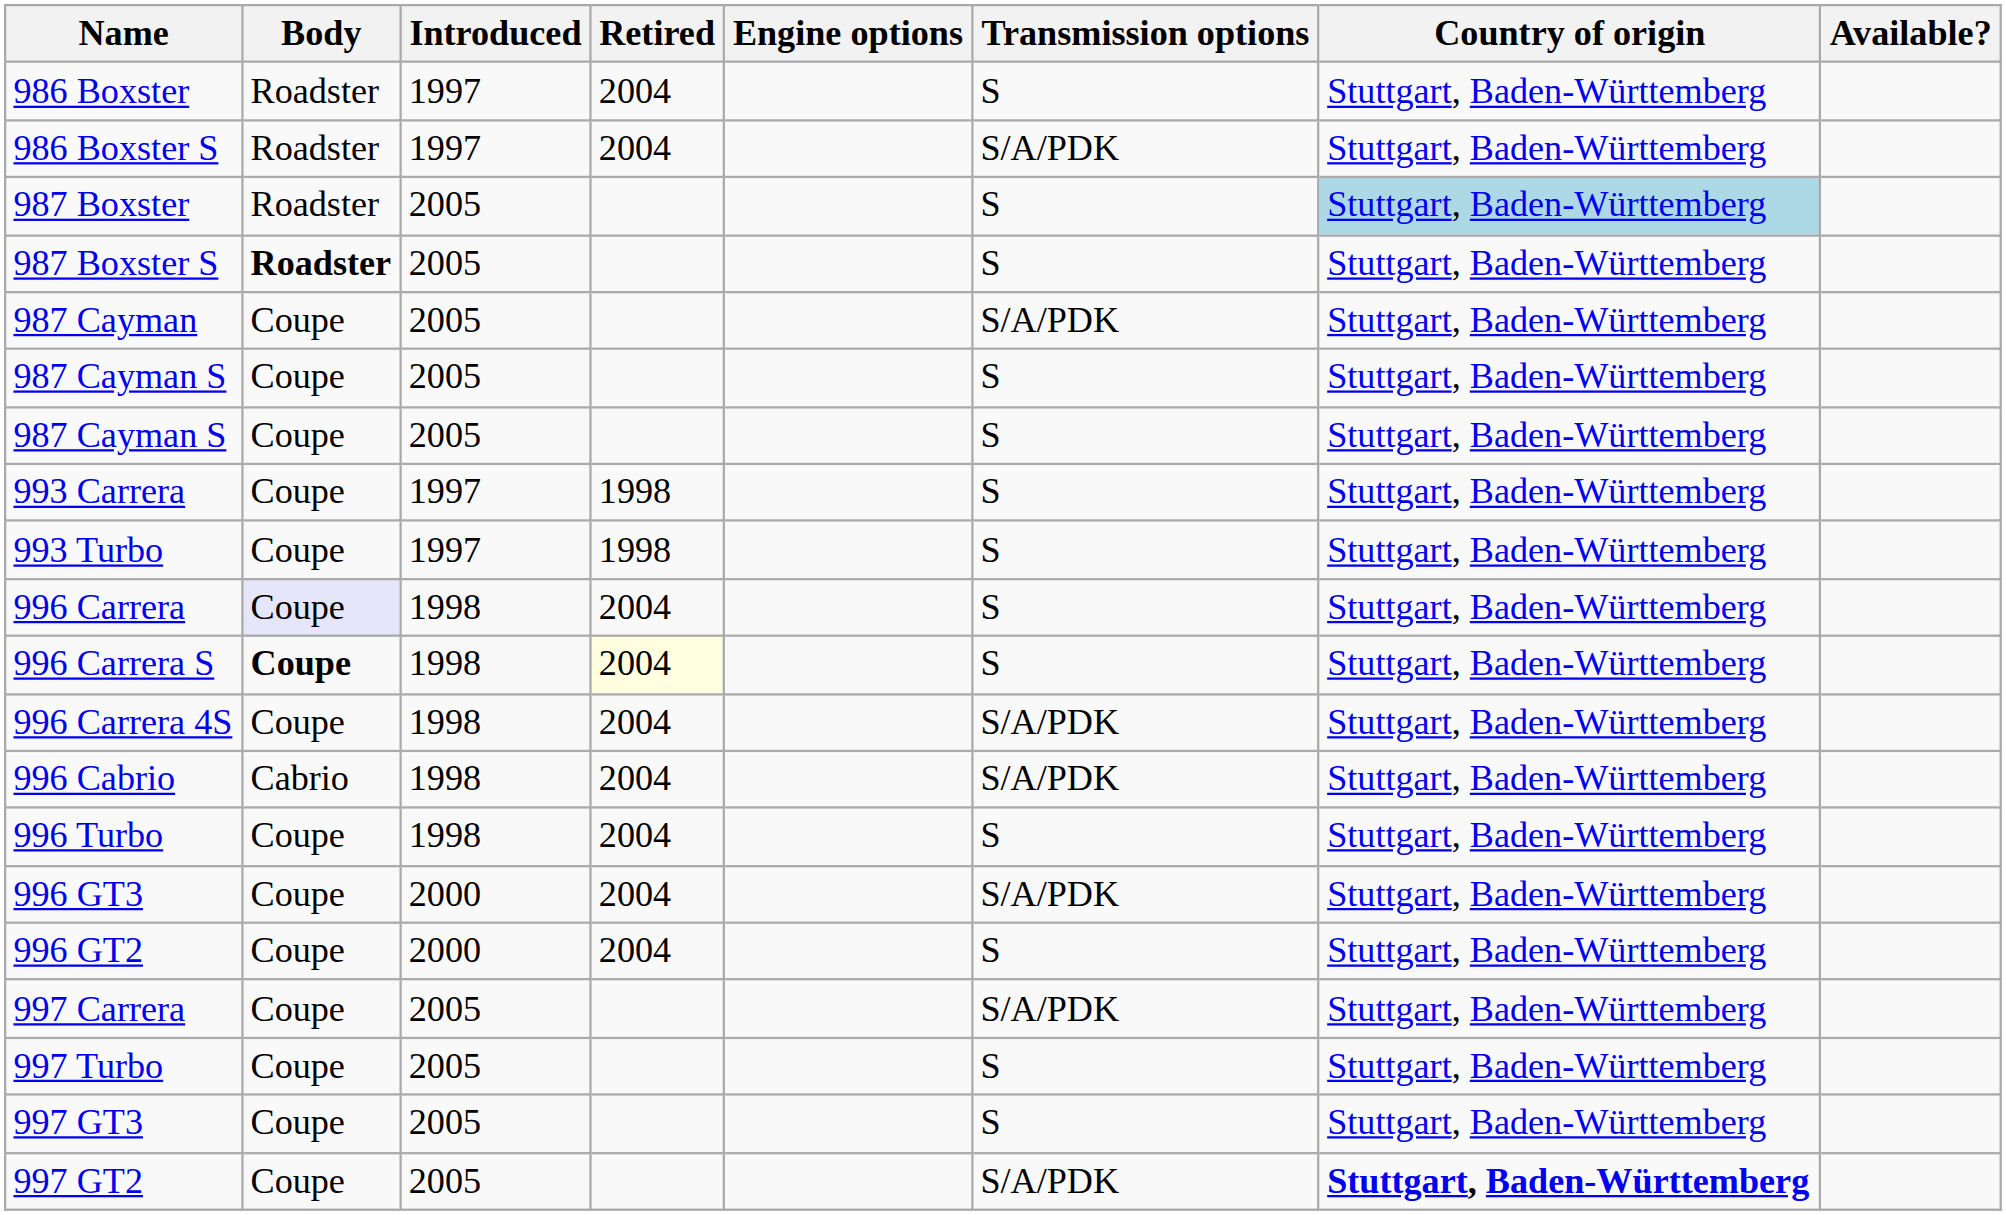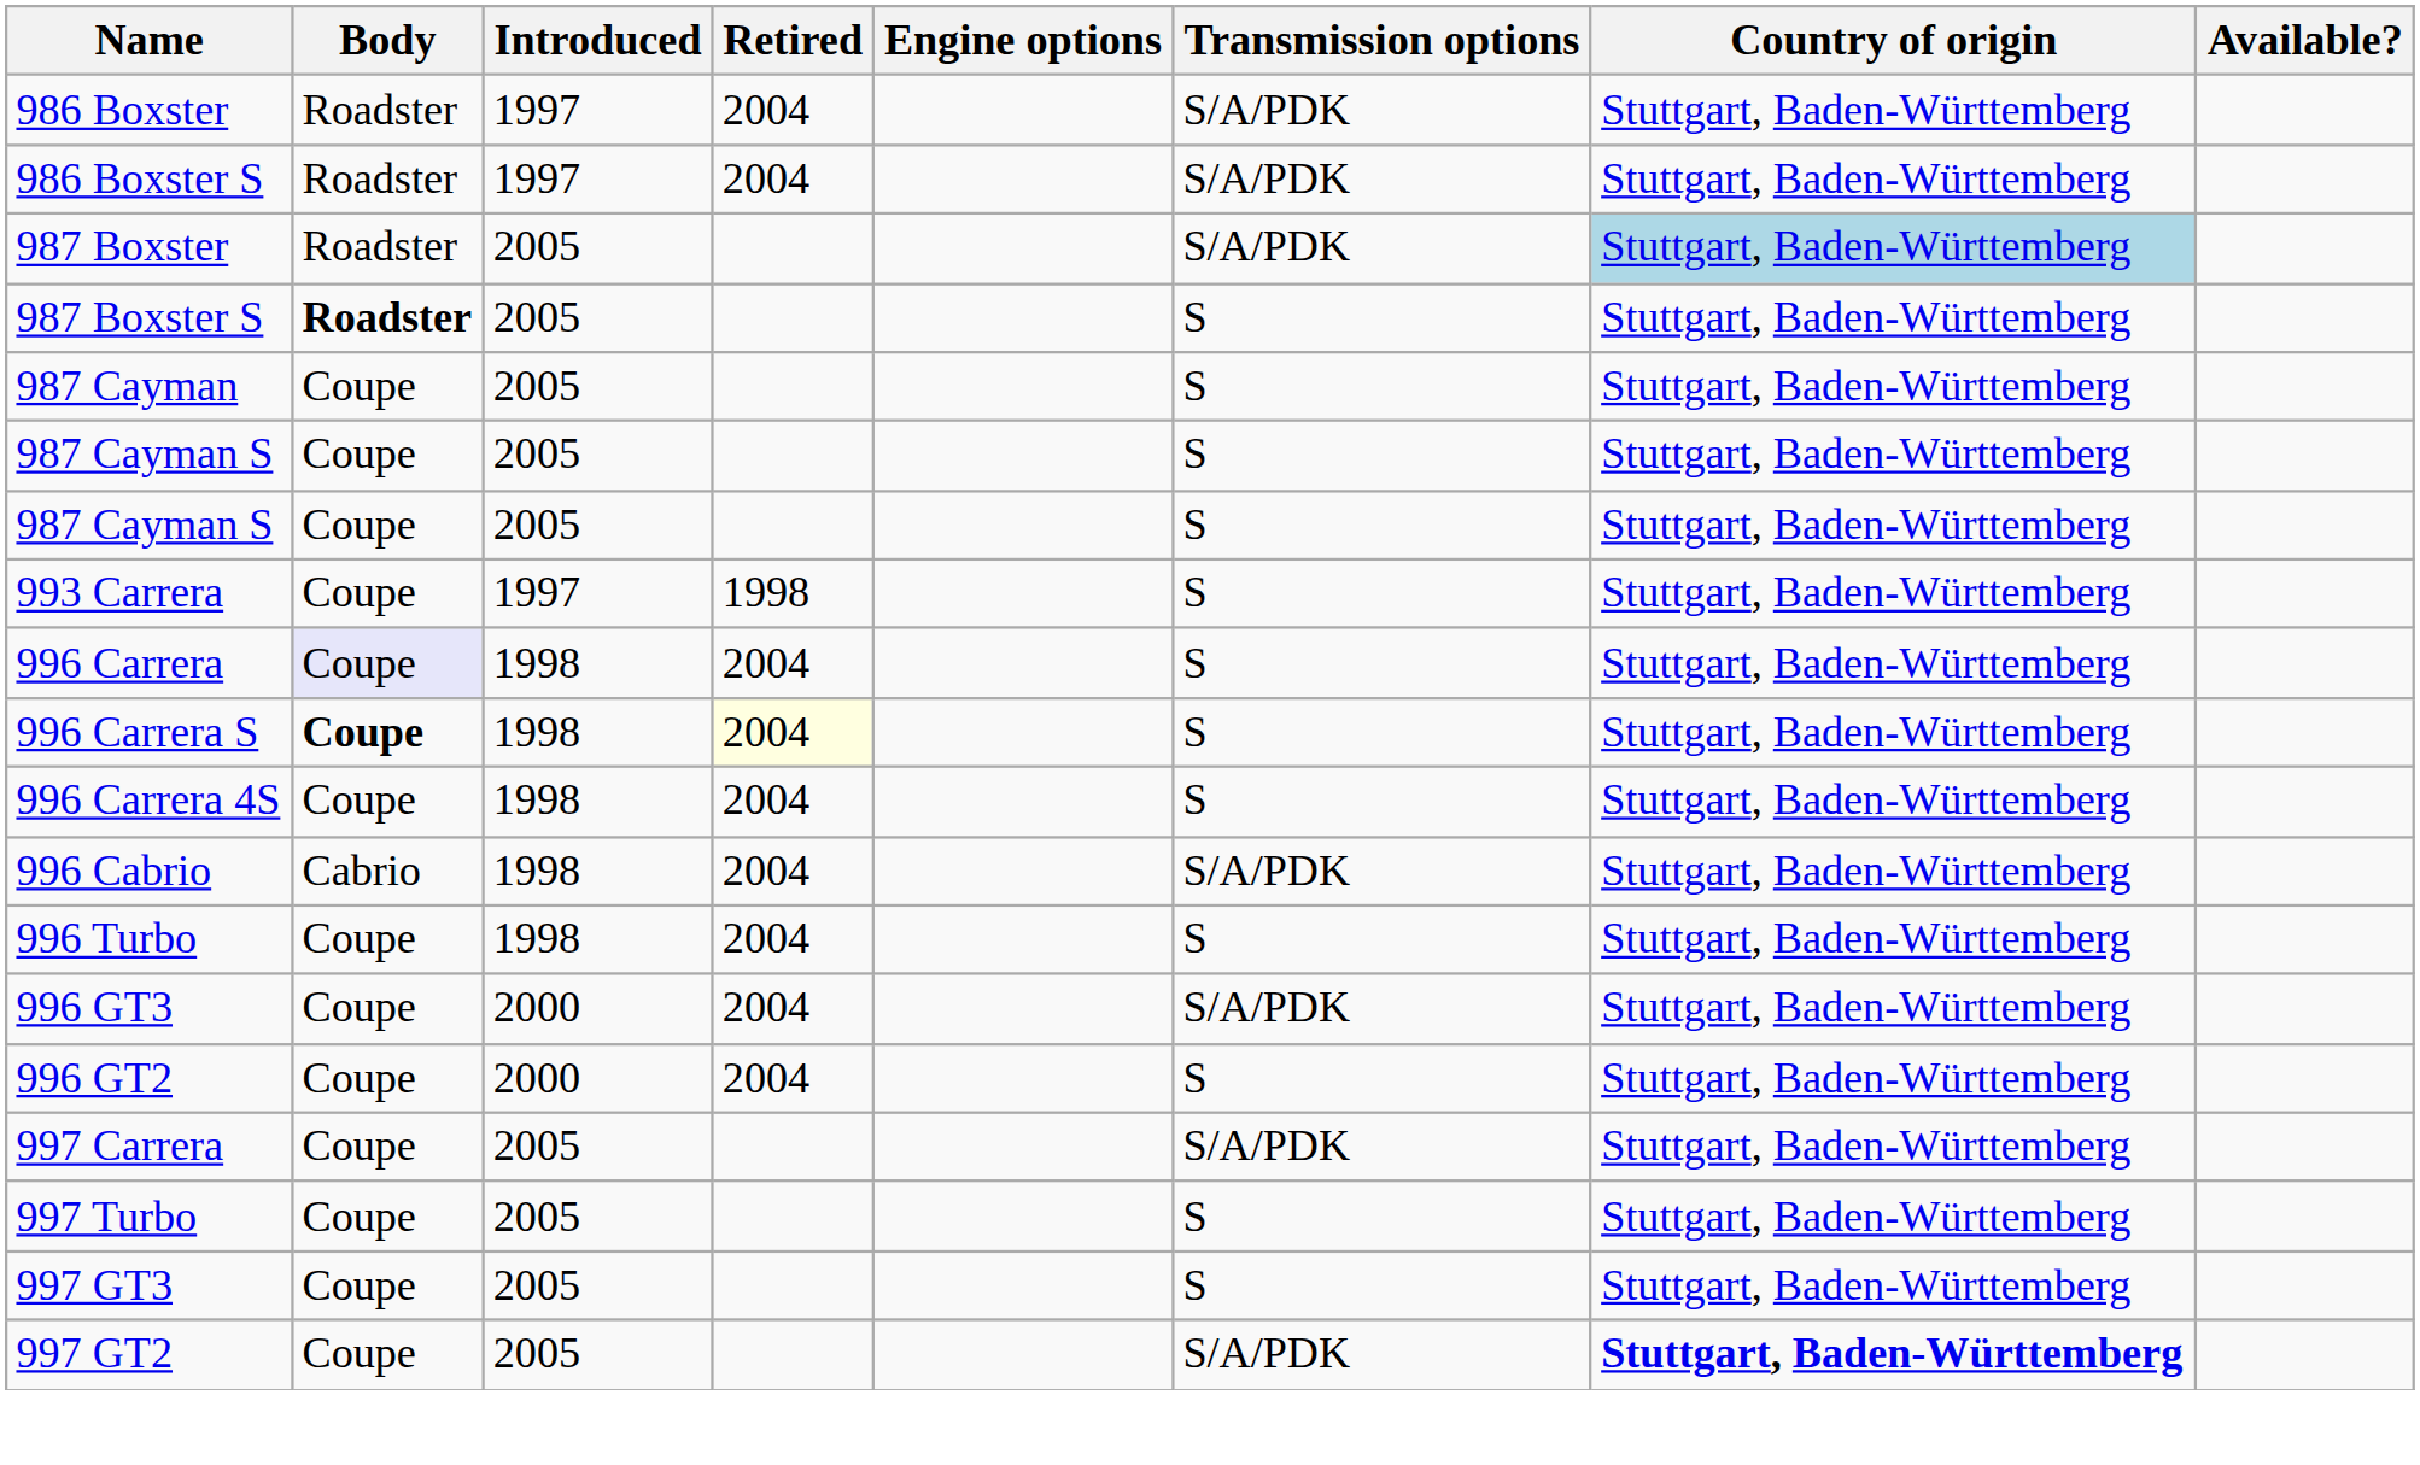986 Boxster | Transmission options: S -> S/A/PDK
987 Boxster | Transmission options: S -> S/A/PDK
987 Cayman | Transmission options: S/A/PDK -> S
- row: 993 Turbo | Coupe | 1997 | 1998 | S | Stuttgart, Baden-Württemberg
996 Carrera 4S | Transmission options: S/A/PDK -> S
